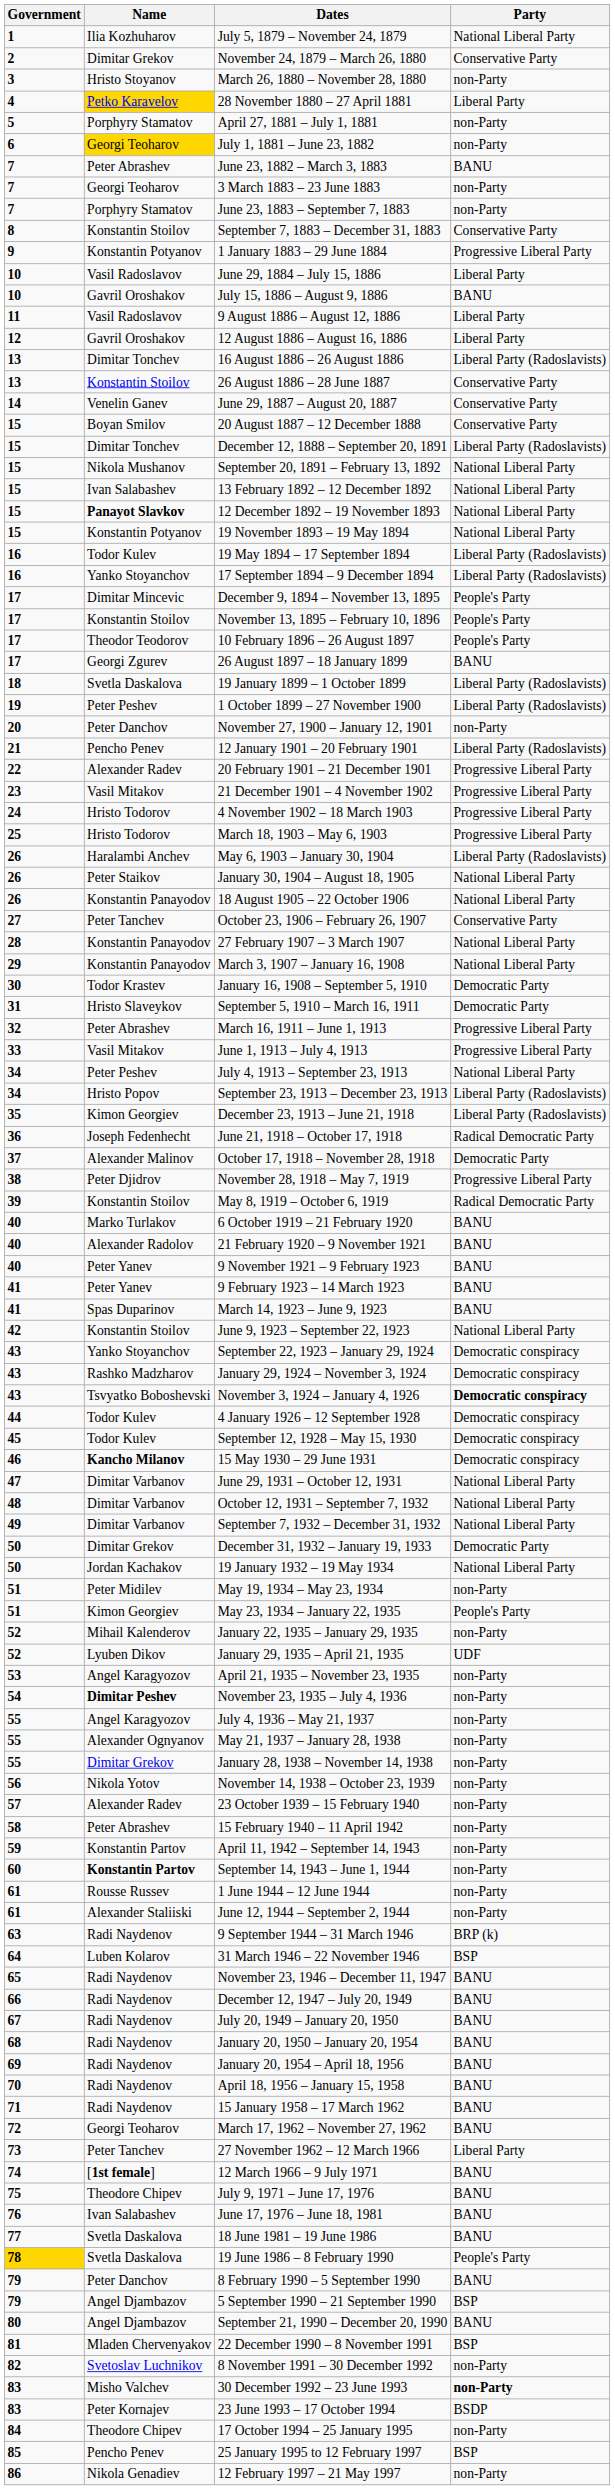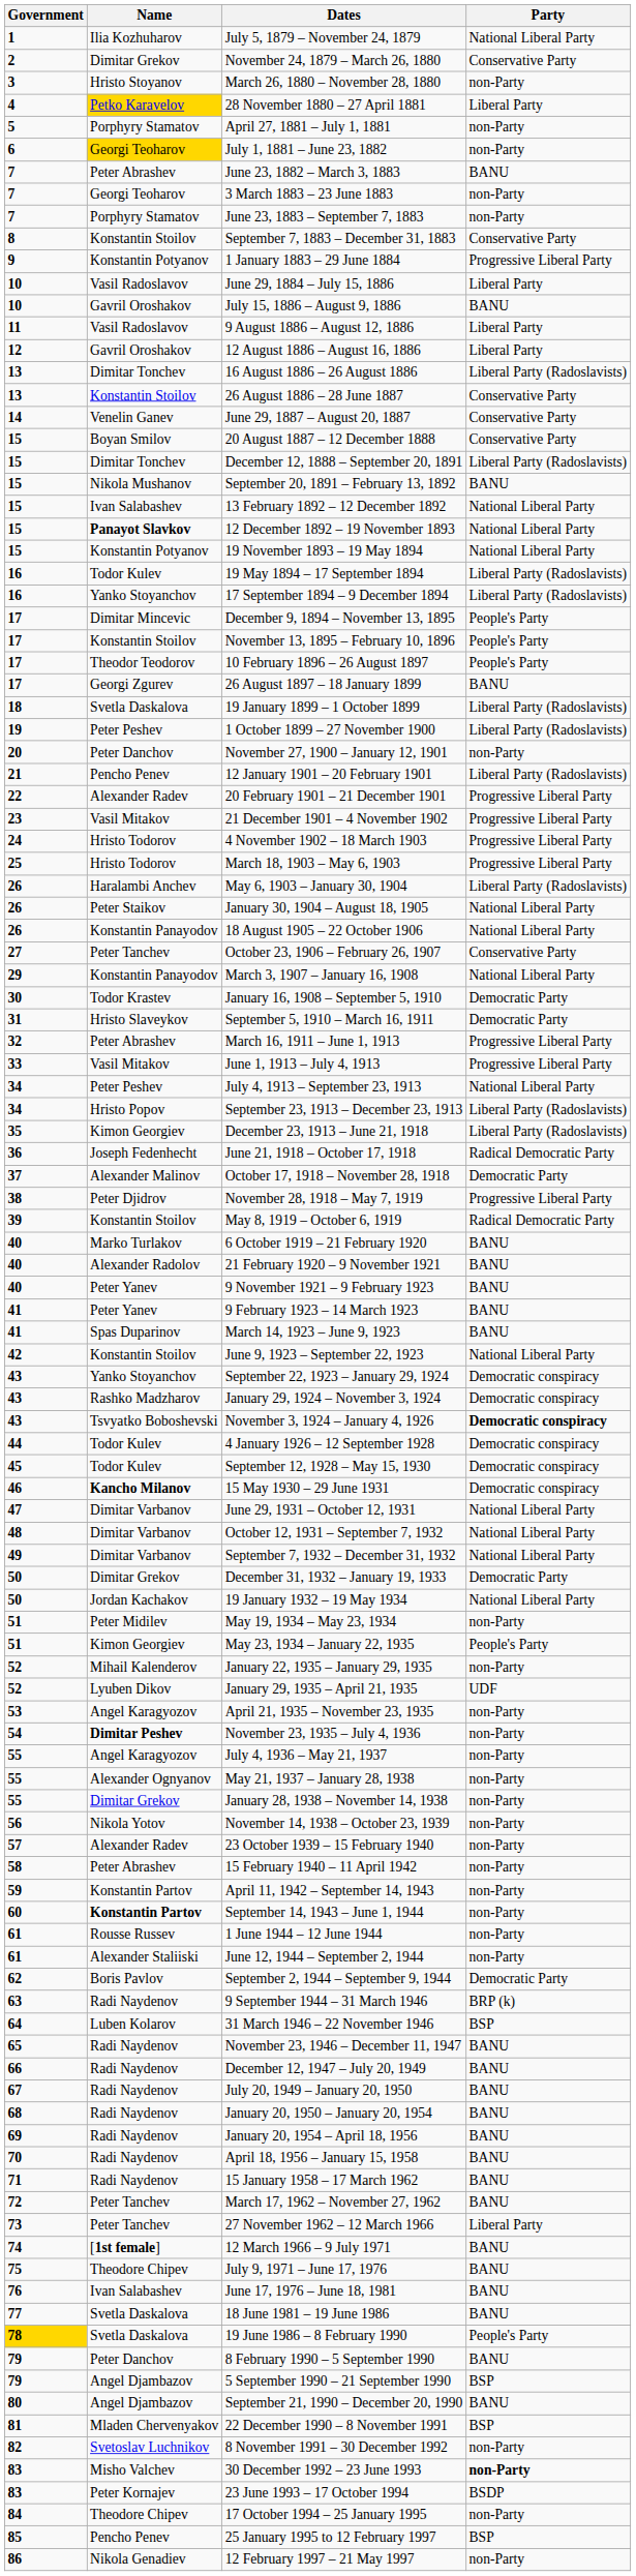September 20, 1891 – February 13, 1892 | Party: National Liberal Party -> BANU
- row: 28 | Konstantin Panayodov | 27 February 1907 – 3 March 1907 | National Liberal Party
+ row: 62 | Boris Pavlov | September 2, 1944 – September 9, 1944 | Democratic Party
March 17, 1962 – November 27, 1962 | Name: Georgi Teoharov -> Peter Tanchev
